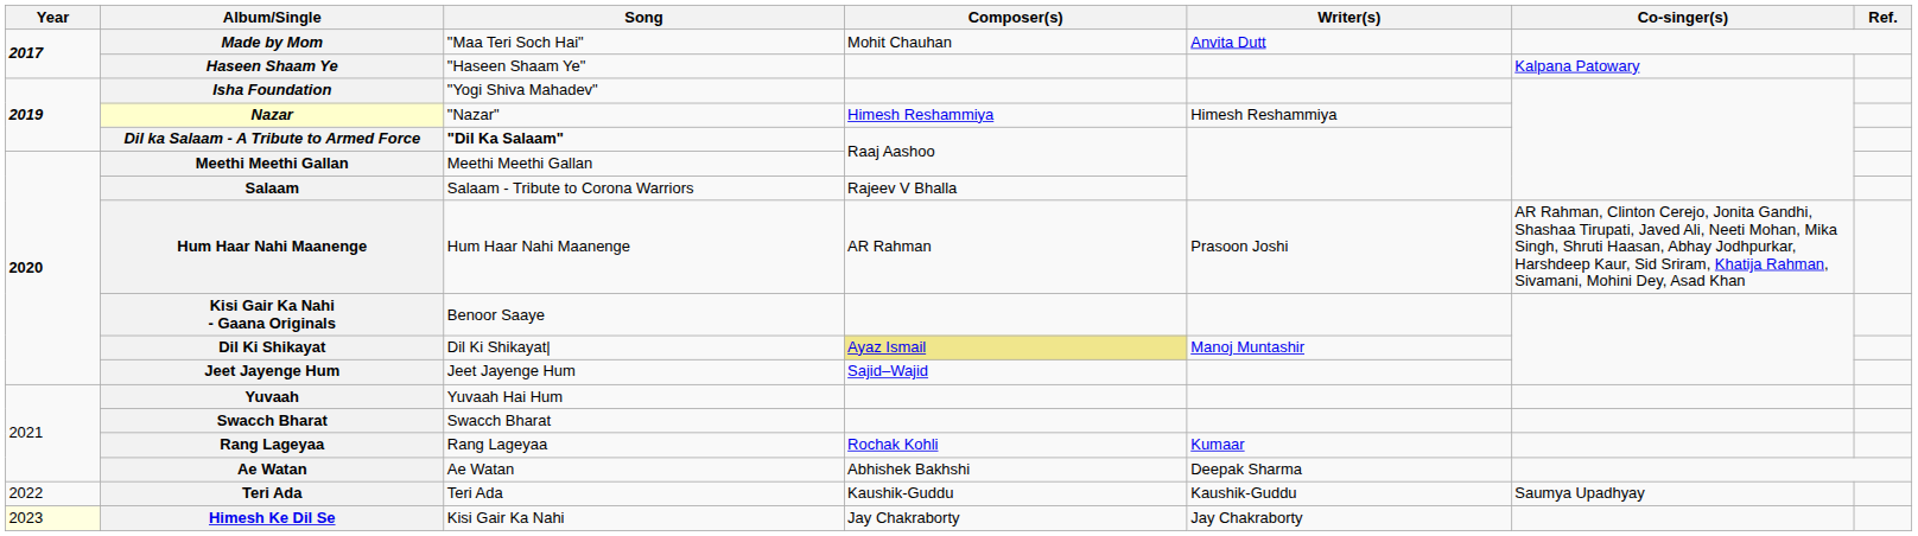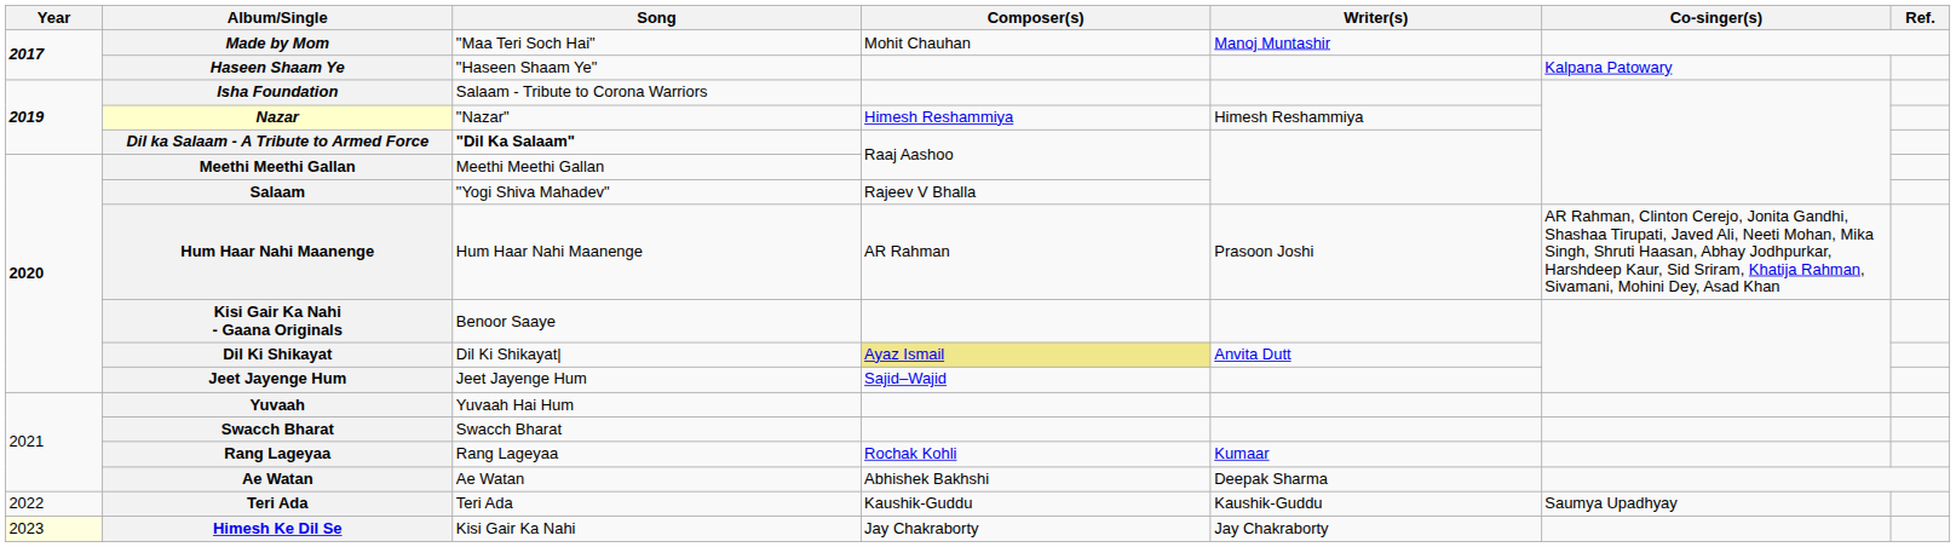Made by Mom | Writer(s): Anvita Dutt -> Manoj Muntashir
Isha Foundation | Song: "Yogi Shiva Mahadev" -> Salaam - Tribute to Corona Warriors
Salaam | Song: Salaam - Tribute to Corona Warriors -> "Yogi Shiva Mahadev"
Dil Ki Shikayat | Writer(s): Manoj Muntashir -> Anvita Dutt
